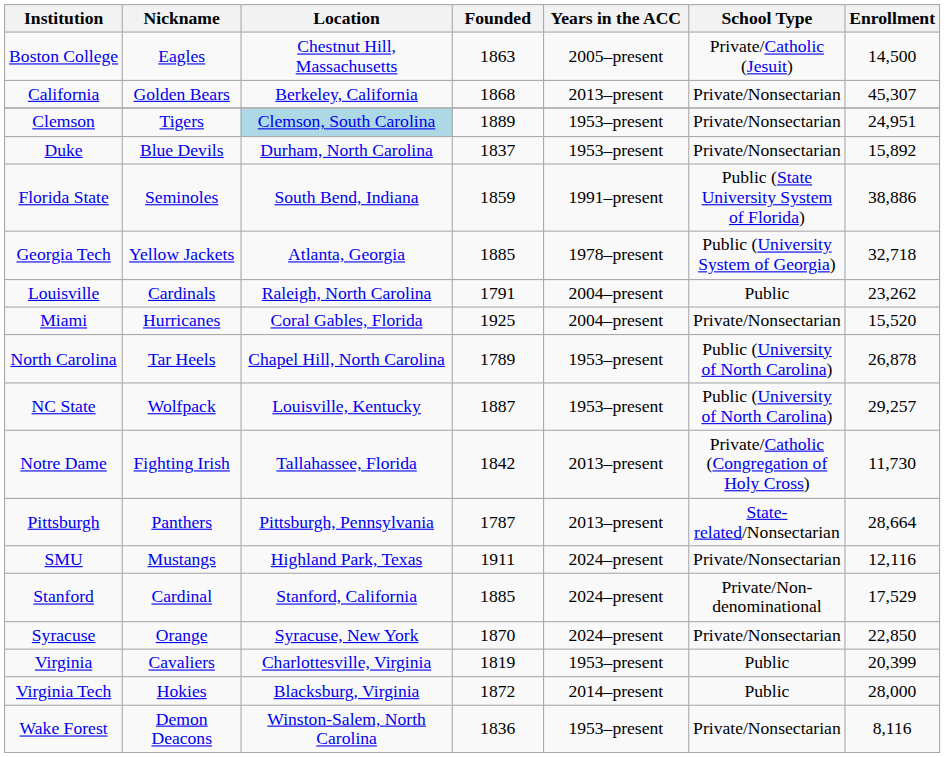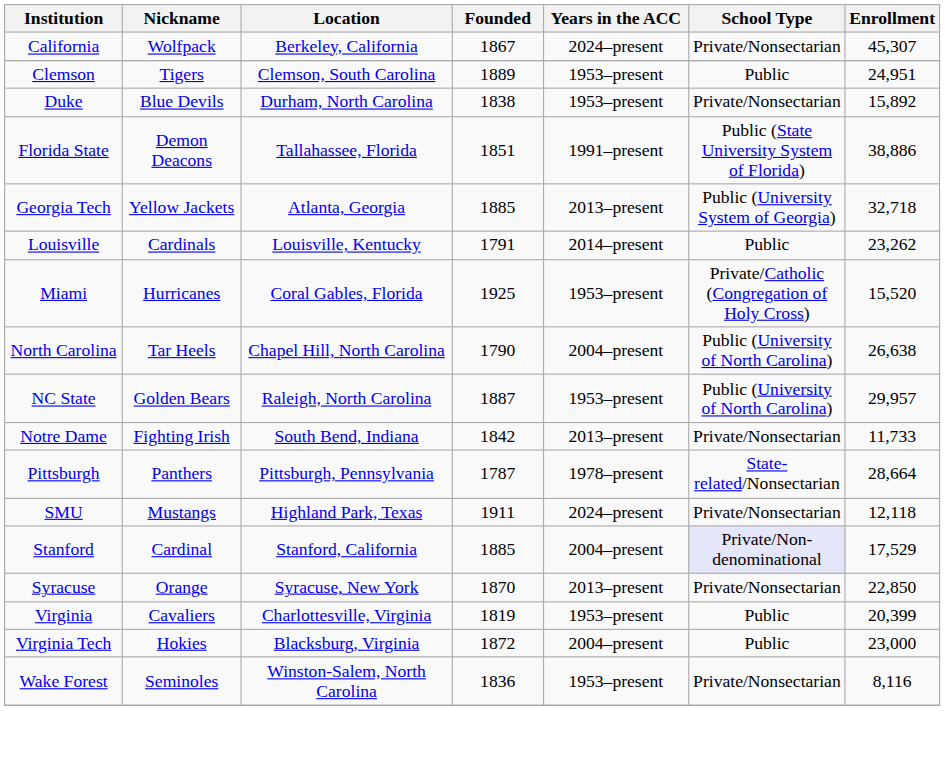- row: Boston College | Eagles | Chestnut Hill, Massachusetts | 1863 | 2005–present | Private/Catholic (Jesuit) | 14,500
California | Nickname: Golden Bears -> Wolfpack
California | Founded: 1868 -> 1867
California | Years in the ACC: 2013–present -> 2024–present
Clemson | Location: lightblue background -> no background
Clemson | School Type: Private/Nonsectarian -> Public
Duke | Founded: 1837 -> 1838
Florida State | Nickname: Seminoles -> Demon Deacons
Florida State | Location: South Bend, Indiana -> Tallahassee, Florida
Florida State | Founded: 1859 -> 1851
Georgia Tech | Years in the ACC: 1978–present -> 2013–present
Louisville | Location: Raleigh, North Carolina -> Louisville, Kentucky
Louisville | Years in the ACC: 2004–present -> 2014–present
Miami | Years in the ACC: 2004–present -> 1953–present
Miami | School Type: Private/Nonsectarian -> Private/Catholic (Congregation of Holy Cross)
North Carolina | Founded: 1789 -> 1790
North Carolina | Years in the ACC: 1953–present -> 2004–present
North Carolina | Enrollment: 26,878 -> 26,638
NC State | Nickname: Wolfpack -> Golden Bears
NC State | Location: Louisville, Kentucky -> Raleigh, North Carolina
NC State | Enrollment: 29,257 -> 29,957
Notre Dame | Location: Tallahassee, Florida -> South Bend, Indiana
Notre Dame | School Type: Private/Catholic (Congregation of Holy Cross) -> Private/Nonsectarian
Notre Dame | Enrollment: 11,730 -> 11,733
Pittsburgh | Years in the ACC: 2013–present -> 1978–present
SMU | Enrollment: 12,116 -> 12,118
Stanford | Years in the ACC: 2024–present -> 2004–present
Stanford | School Type: no background -> lavender background
Syracuse | Years in the ACC: 2024–present -> 2013–present
Virginia Tech | Years in the ACC: 2014–present -> 2004–present
Virginia Tech | Enrollment: 28,000 -> 23,000
Wake Forest | Nickname: Demon Deacons -> Seminoles
